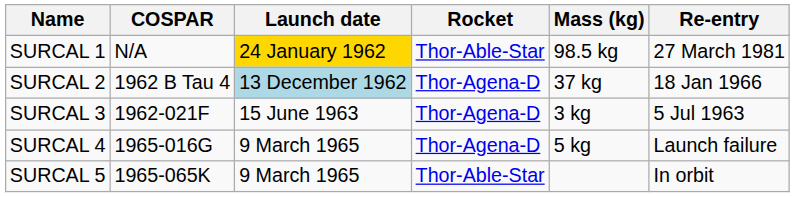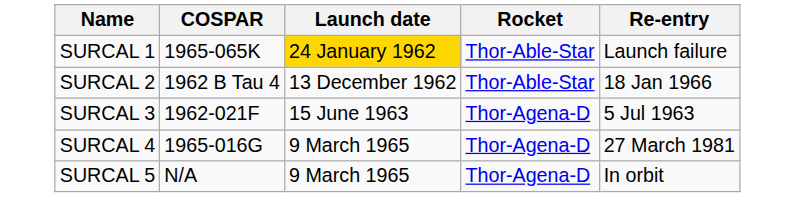- column: Mass (kg) | 98.5 kg | 37 kg | 3 kg | 5 kg
SURCAL 1 | COSPAR: N/A -> 1965-065K
SURCAL 1 | Re-entry: 27 March 1981 -> Launch failure
SURCAL 2 | Launch date: lightblue background -> no background
SURCAL 2 | Rocket: Thor-Agena-D -> Thor-Able-Star
SURCAL 4 | Re-entry: Launch failure -> 27 March 1981
SURCAL 5 | COSPAR: 1965-065K -> N/A
SURCAL 5 | Rocket: Thor-Able-Star -> Thor-Agena-D
